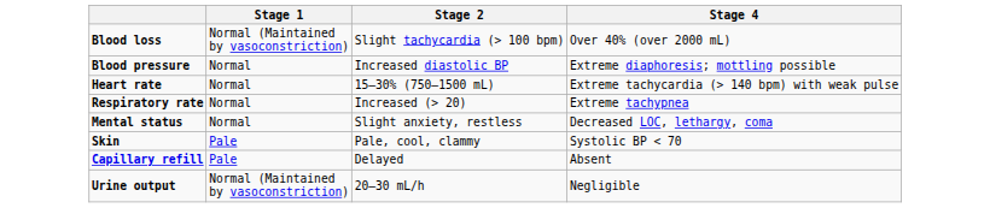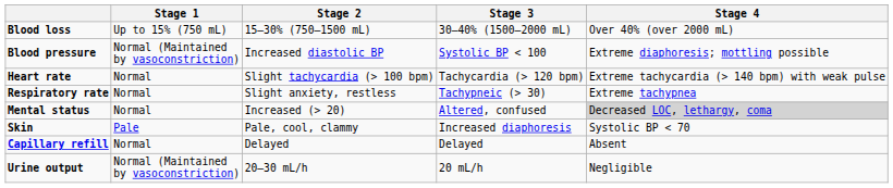+ column: Stage 3 | 30–40% (1500–2000 mL) | Systolic BP < 100 | Tachycardia (> 120 bpm) | Tachypneic (> 30) | Altered, confused | Increased diaphoresis | Delayed | 20 mL/h
Blood loss | Stage 1: Normal (Maintained by vasoconstriction) -> Up to 15% (750 mL)
Blood loss | Stage 2: Slight tachycardia (> 100 bpm) -> 15–30% (750–1500 mL)
Blood pressure | Stage 1: Normal -> Normal (Maintained by vasoconstriction)
Heart rate | Stage 2: 15–30% (750–1500 mL) -> Slight tachycardia (> 100 bpm)
Respiratory rate | Stage 2: Increased (> 20) -> Slight anxiety, restless
Mental status | Stage 2: Slight anxiety, restless -> Increased (> 20)
Mental status | Stage 4: no background -> lightgrey background
Capillary refill | Stage 1: Pale -> Normal
